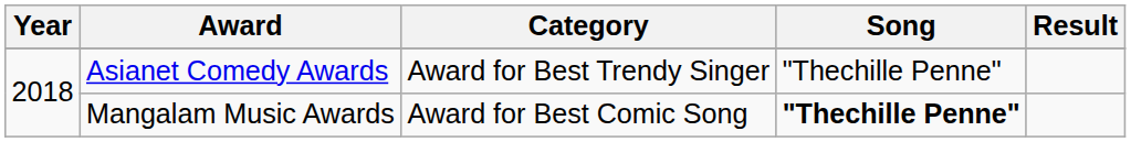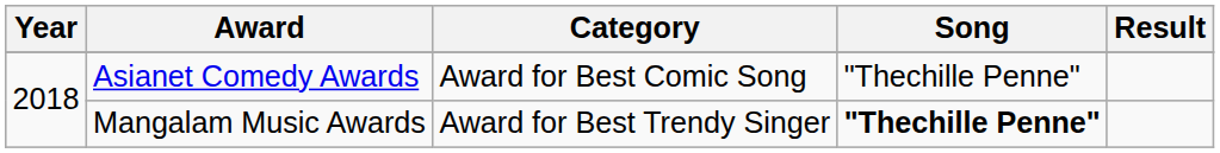Asianet Comedy Awards | Category: Award for Best Trendy Singer -> Award for Best Comic Song
Mangalam Music Awards | Category: Award for Best Comic Song -> Award for Best Trendy Singer
